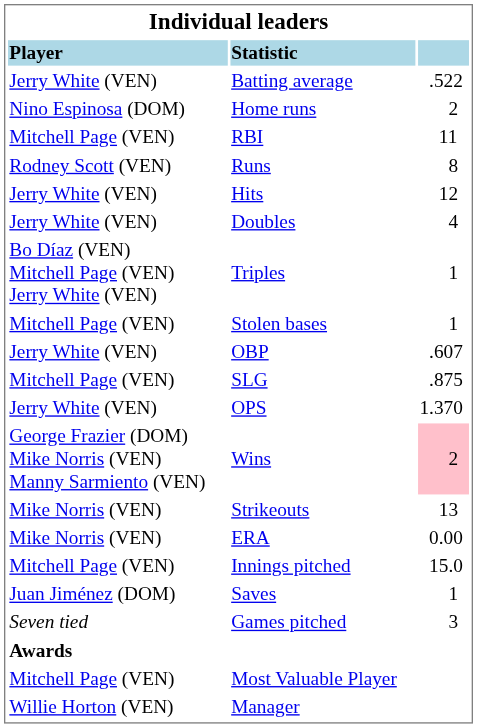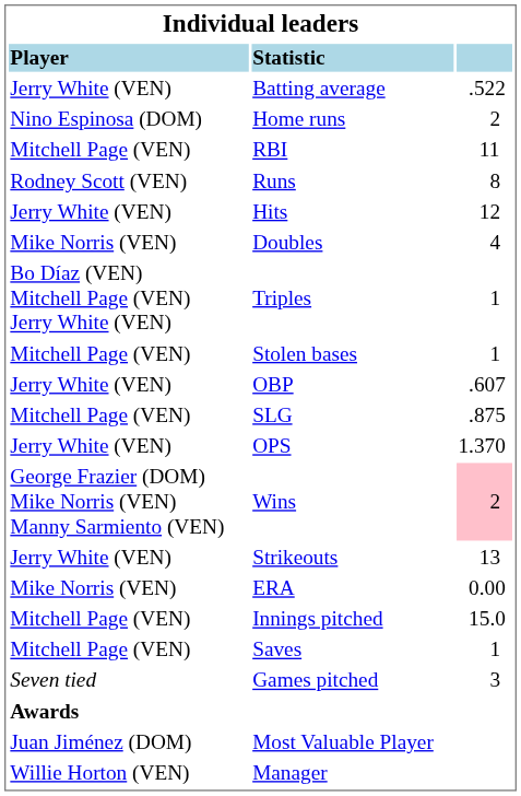Doubles | column 1: Jerry White (VEN) -> Mike Norris (VEN)
Strikeouts | column 1: Mike Norris (VEN) -> Jerry White (VEN)
Saves | column 1: Juan Jiménez (DOM) -> Mitchell Page (VEN)
Most Valuable Player | column 1: Mitchell Page (VEN) -> Juan Jiménez (DOM)
